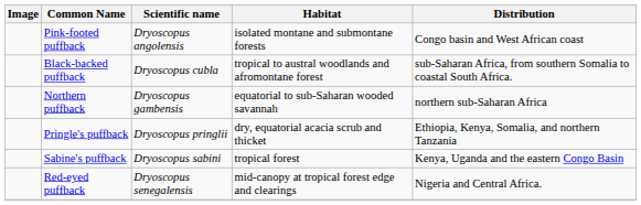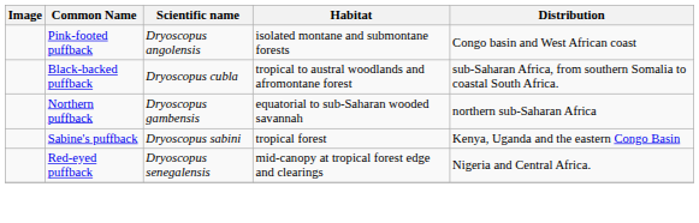- row: Pringle's puffback | Dryoscopus pringlii | dry, equatorial acacia scrub and thicket | Ethiopia, Kenya, Somalia, and northern Tanzania
